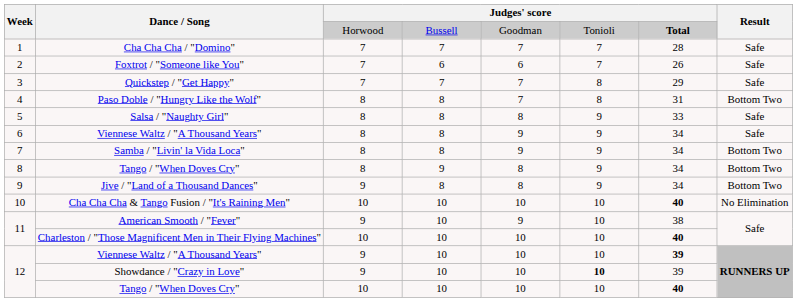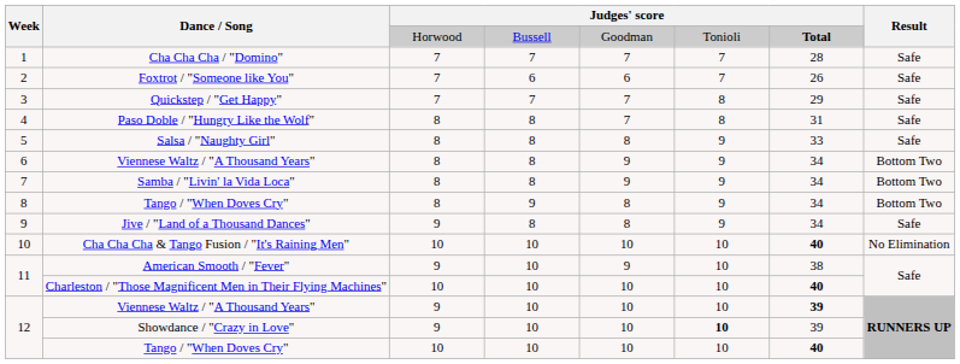Paso Doble / "Hungry Like the Wolf" | Result: Bottom Two -> Safe
6 / Viennese Waltz / "A Thousand Years" | Result: Safe -> Bottom Two
Jive / "Land of a Thousand Dances" | Result: Bottom Two -> Safe
